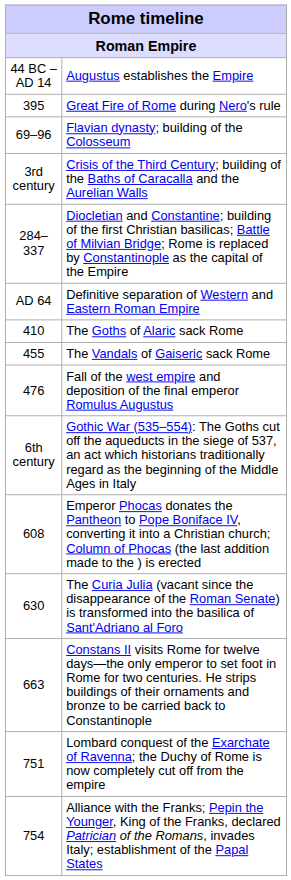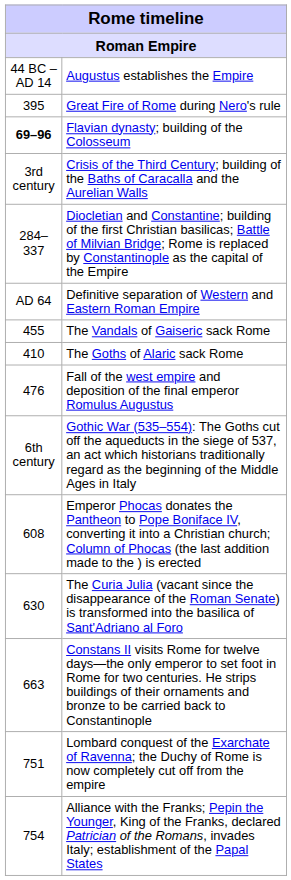Flavian dynasty; building of the Colosseum | column 1: normal -> bold
rows swapped: The Goths of Alaric sack Rome <-> The Vandals of Gaiseric sack Rome
